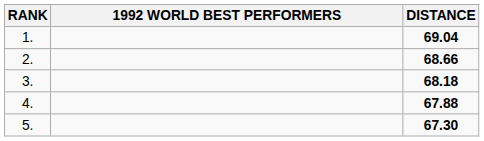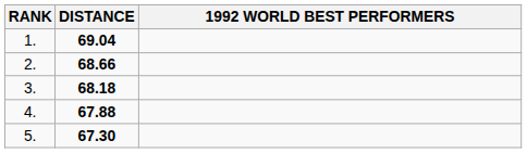columns swapped: 1992 WORLD BEST PERFORMERS <-> DISTANCE
